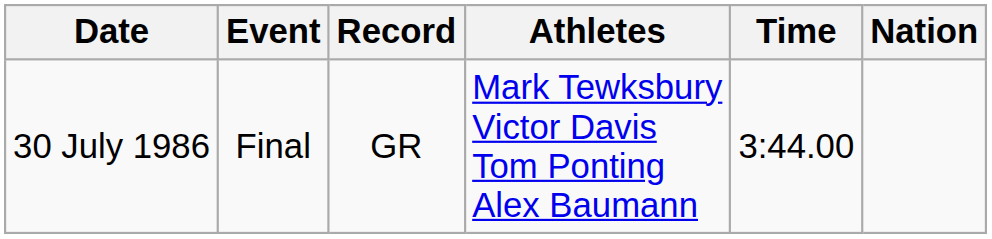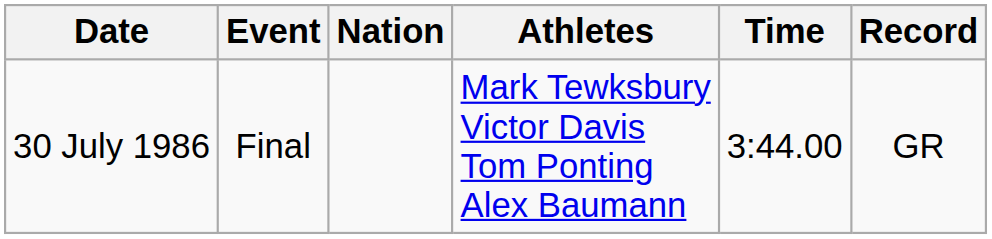columns swapped: Nation <-> Record
